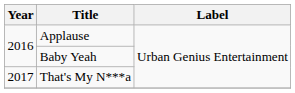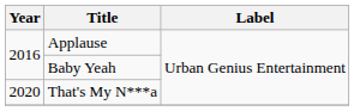That's My N***a | Year: 2017 -> 2020
